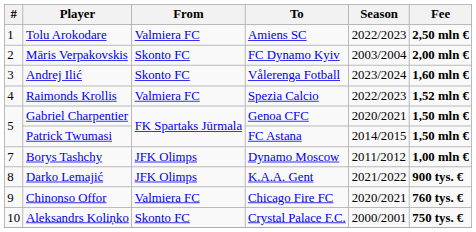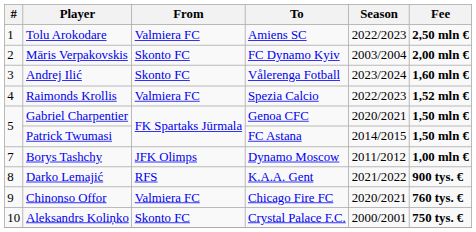Darko Lemajić | From: JFK Olimps -> RFS
